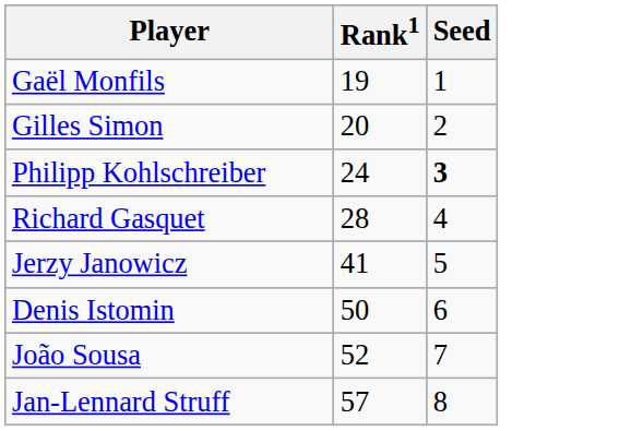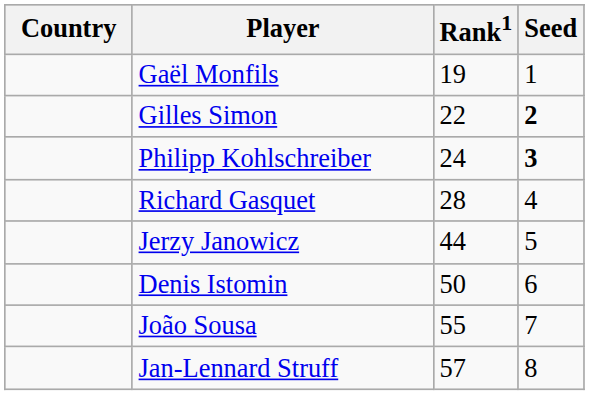+ column: Country
Gilles Simon | Rank1: 20 -> 22
Gilles Simon | Seed: normal -> bold
Jerzy Janowicz | Rank1: 41 -> 44
João Sousa | Rank1: 52 -> 55
